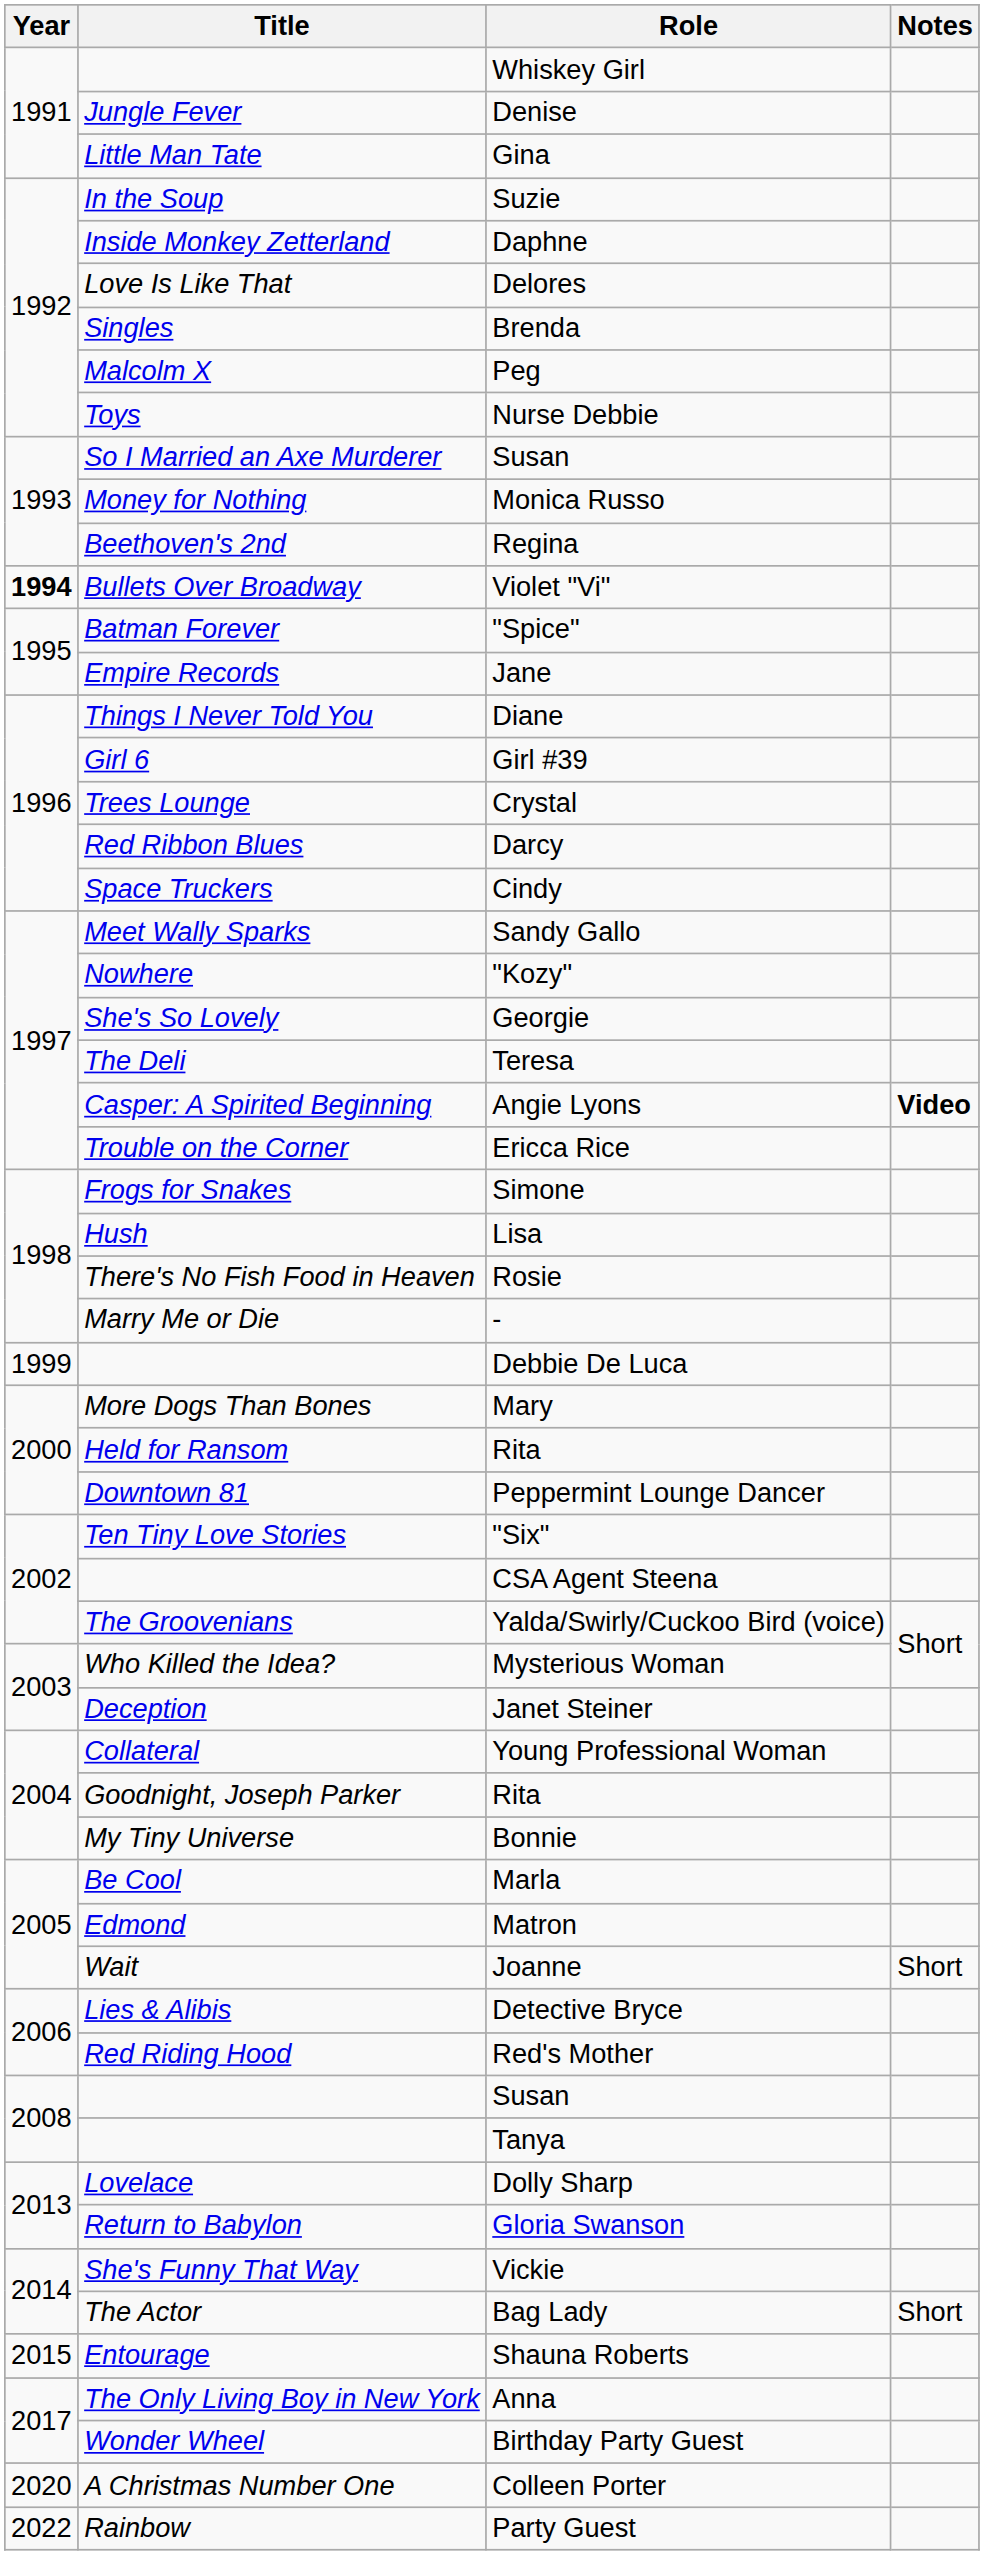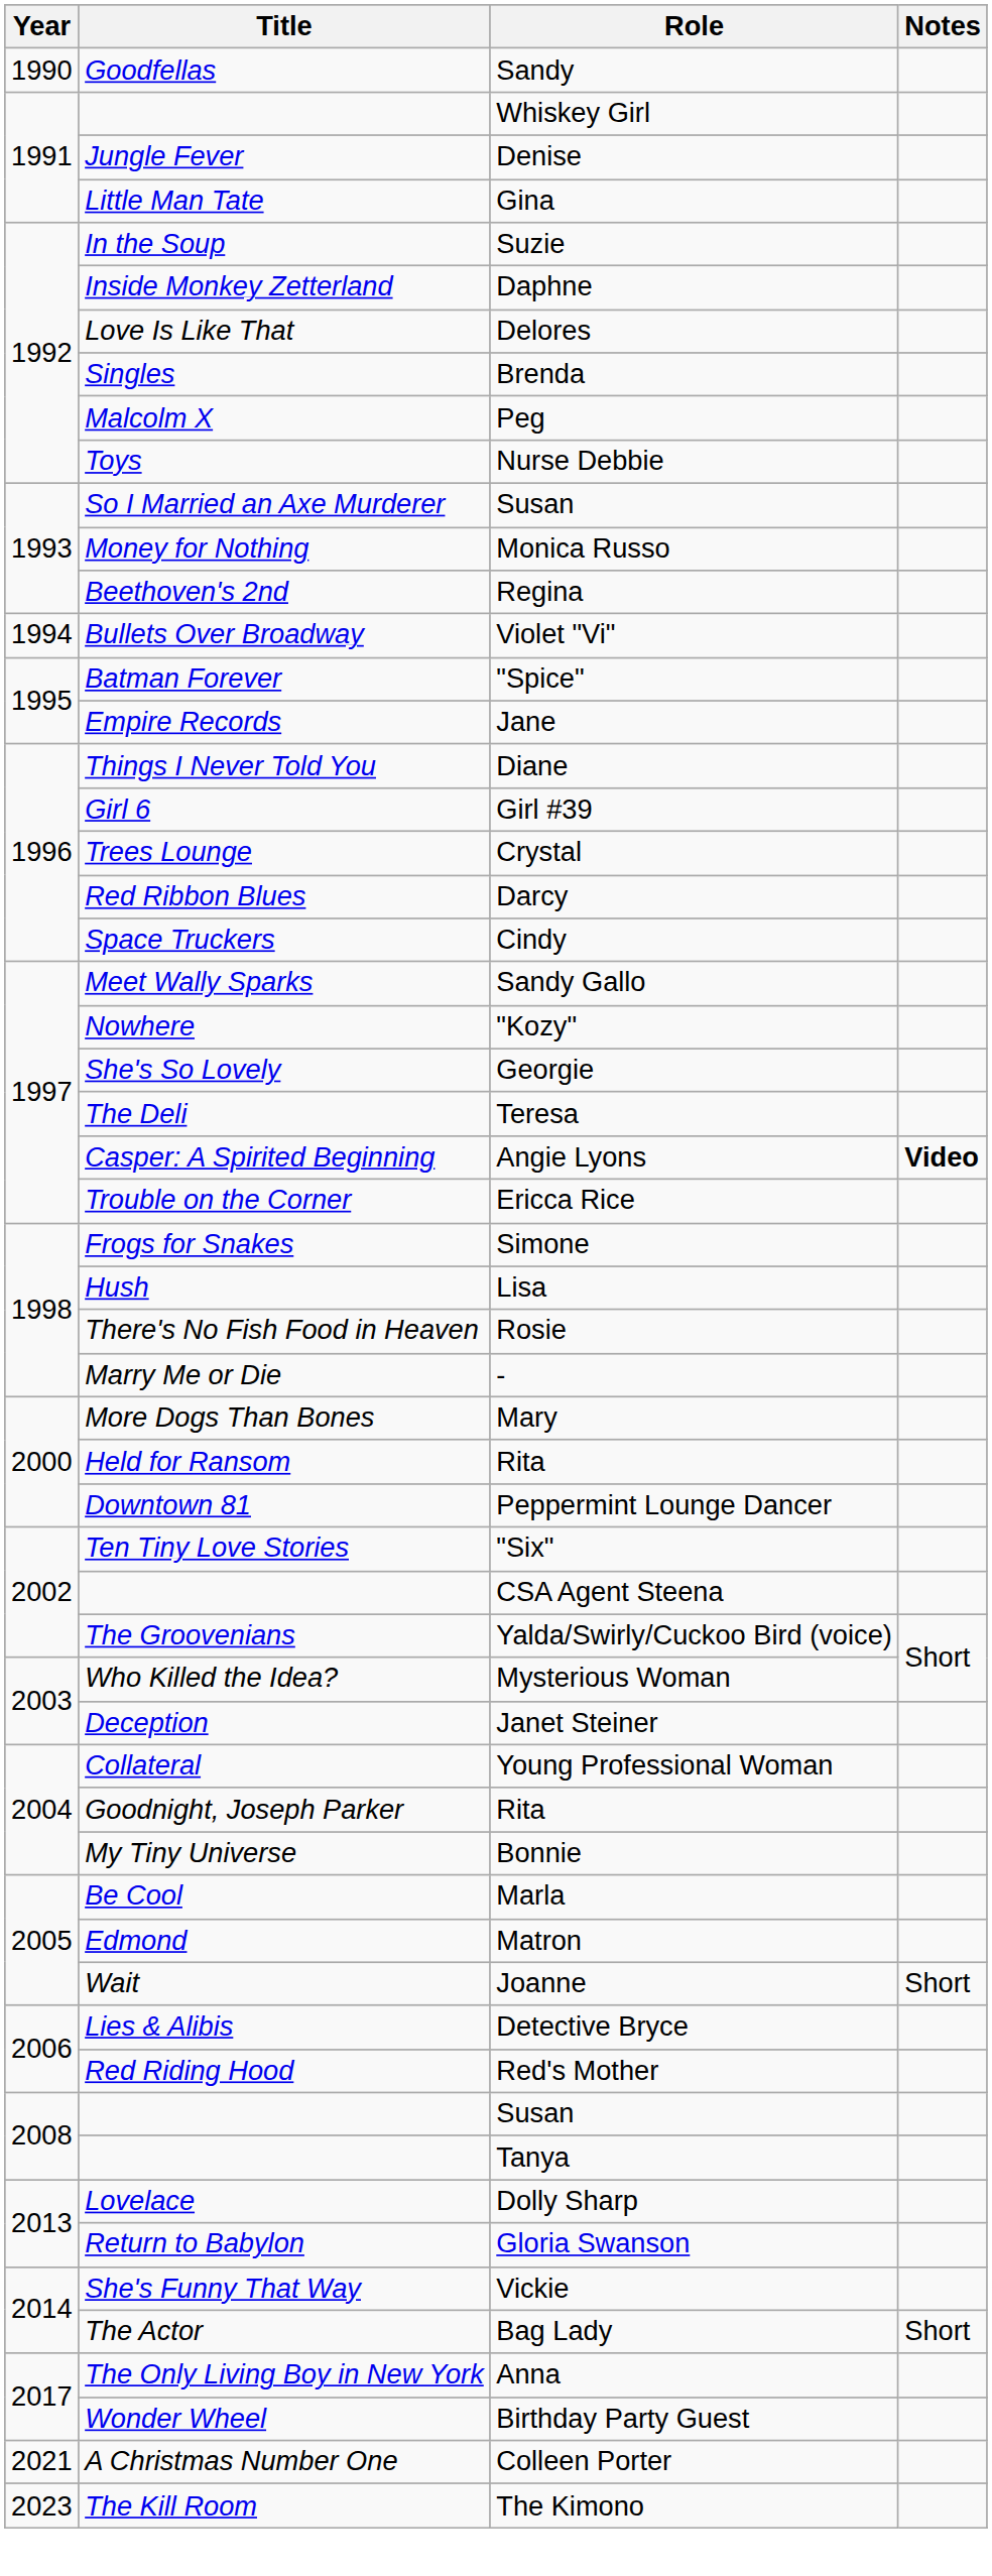+ row: 1990 | Goodfellas | Sandy
Violet "Vi" | Year: bold -> normal
- row: 1999 | Debbie De Luca
- row: 2015 | Entourage | Shauna Roberts
Colleen Porter | Year: 2020 -> 2021
- row: 2022 | Rainbow | Party Guest
+ row: 2023 | The Kill Room | The Kimono
